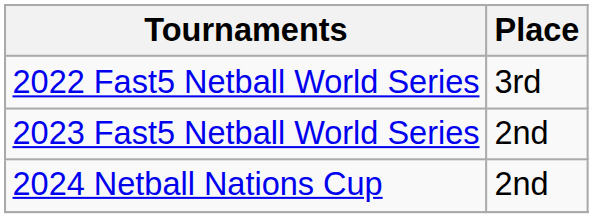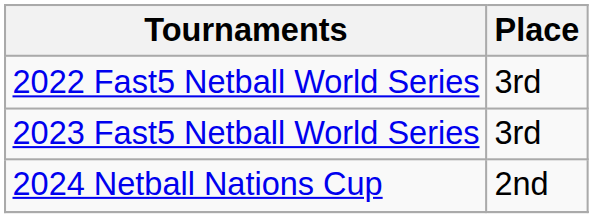2023 Fast5 Netball World Series | Place: 2nd -> 3rd
